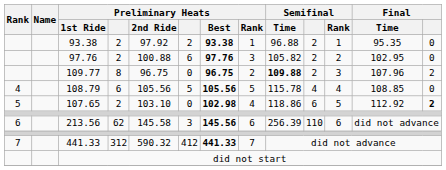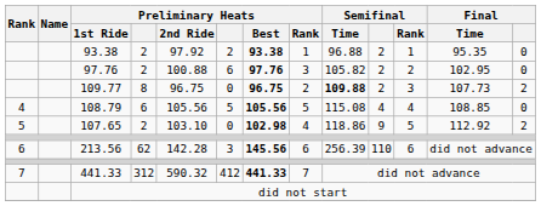109.77 | Final / Time: 107.96 -> 107.73
108.79 | Semifinal / Time: 115.78 -> 115.08
107.65 | Semifinal: 6 -> 9
107.65 | column 13: bold -> normal
213.56 | Preliminary Heats / 2nd Ride: 145.58 -> 142.28
